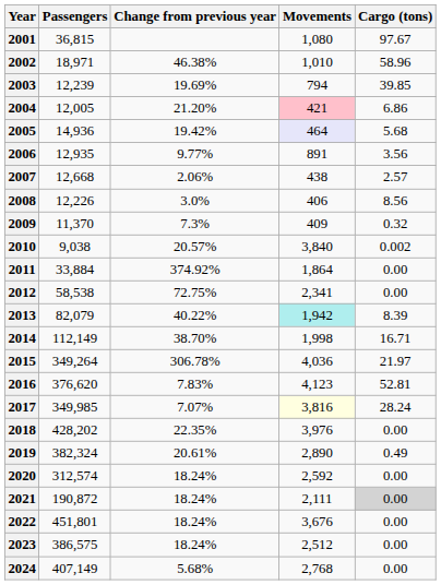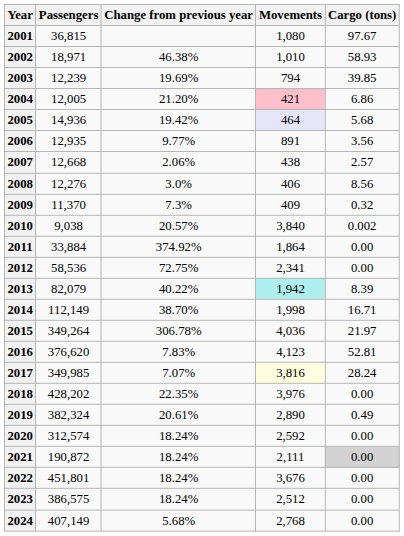2002 | Cargo (tons): 58.96 -> 58.93
2008 | Passengers: 12,226 -> 12,276
2012 | Passengers: 58,538 -> 58,536
